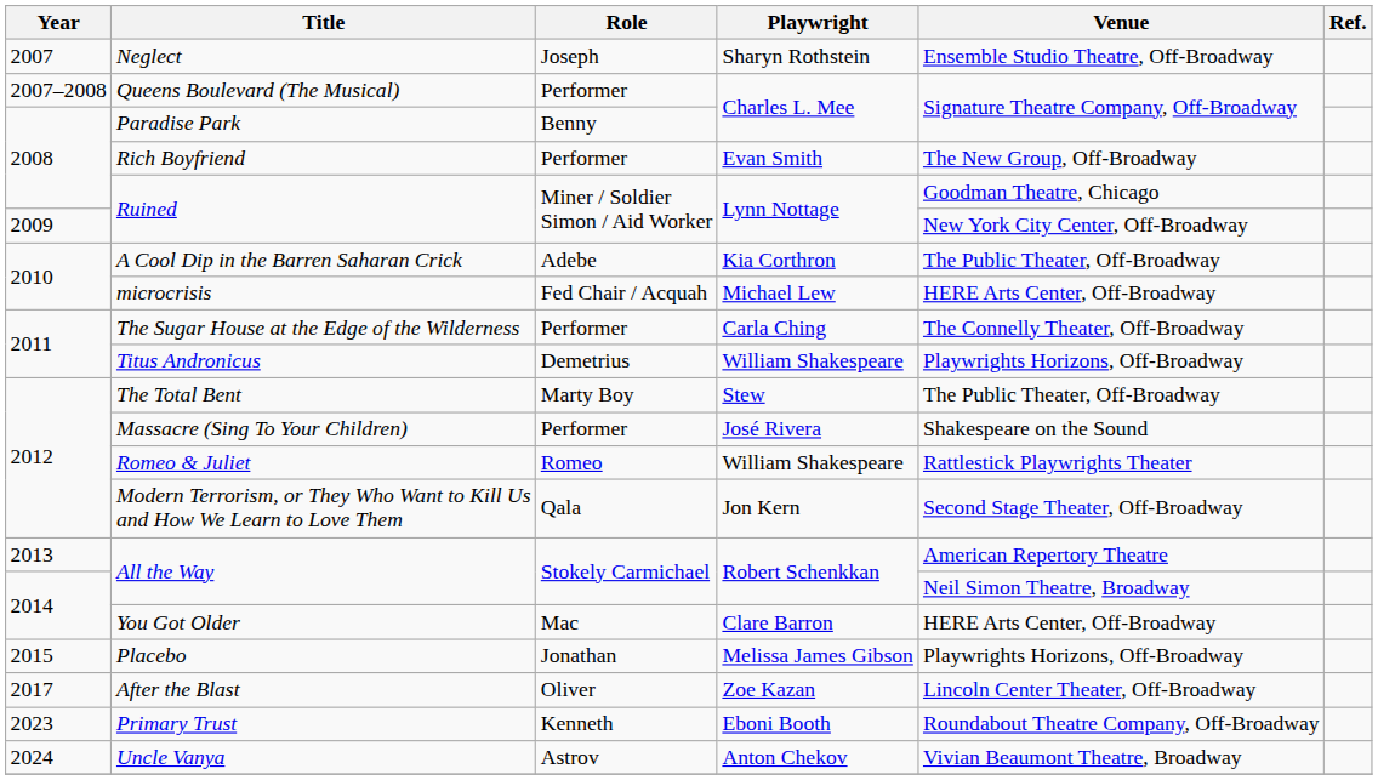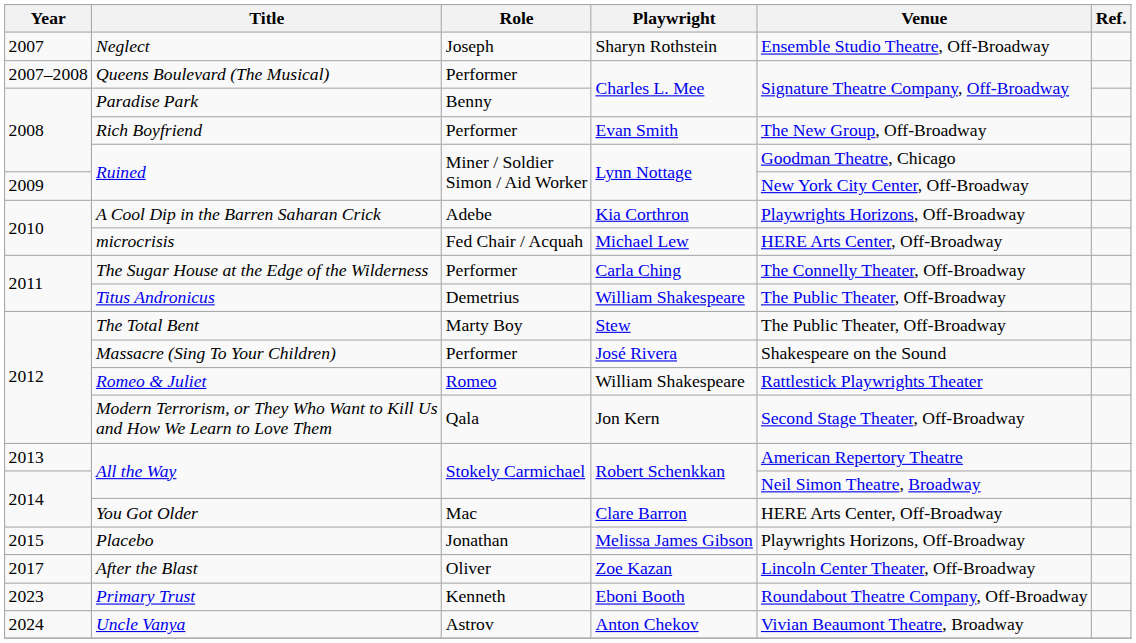A Cool Dip in the Barren Saharan Crick | Venue: The Public Theater, Off-Broadway -> Playwrights Horizons, Off-Broadway
Titus Andronicus | Venue: Playwrights Horizons, Off-Broadway -> The Public Theater, Off-Broadway
